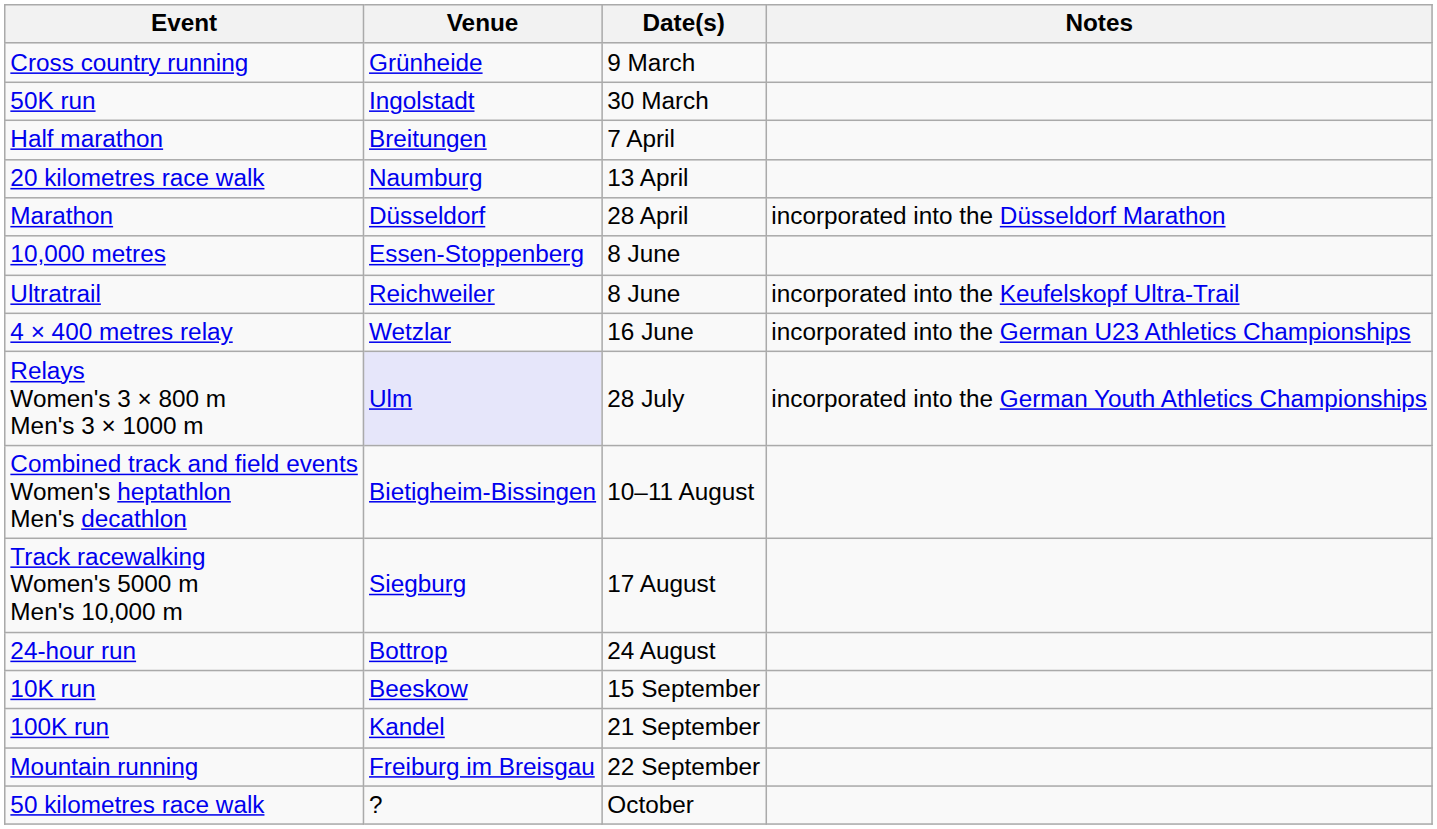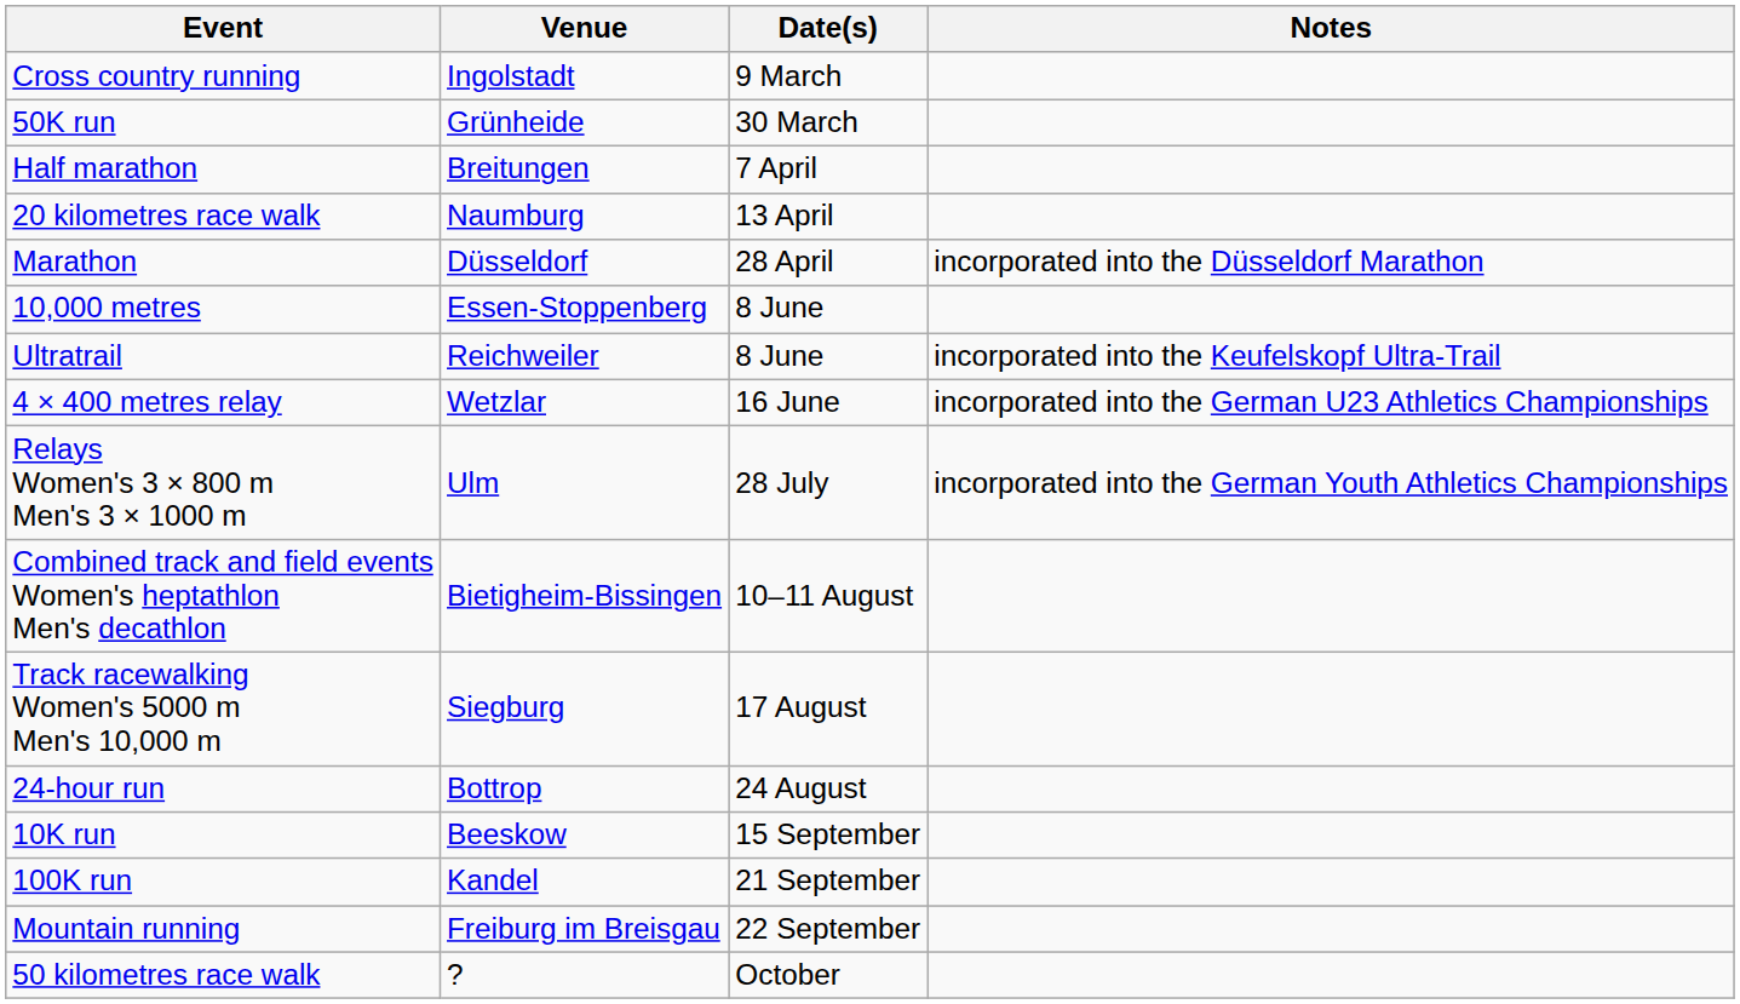Cross country running | Venue: Grünheide -> Ingolstadt
50K run | Venue: Ingolstadt -> Grünheide
Relays Women's 3 × 800 m Men's 3 × 1000 m | Venue: lavender background -> no background
